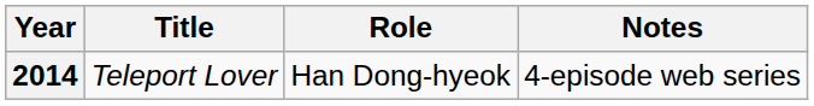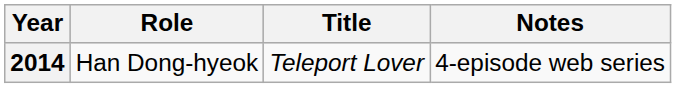columns swapped: Title <-> Role
